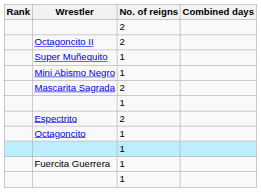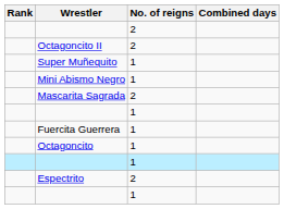rows swapped: Espectrito <-> Fuercita Guerrera
